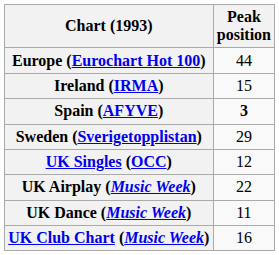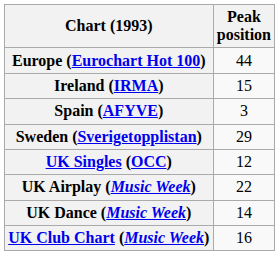Spain (AFYVE) | Peak position: bold -> normal
UK Dance (Music Week) | Peak position: 11 -> 14
